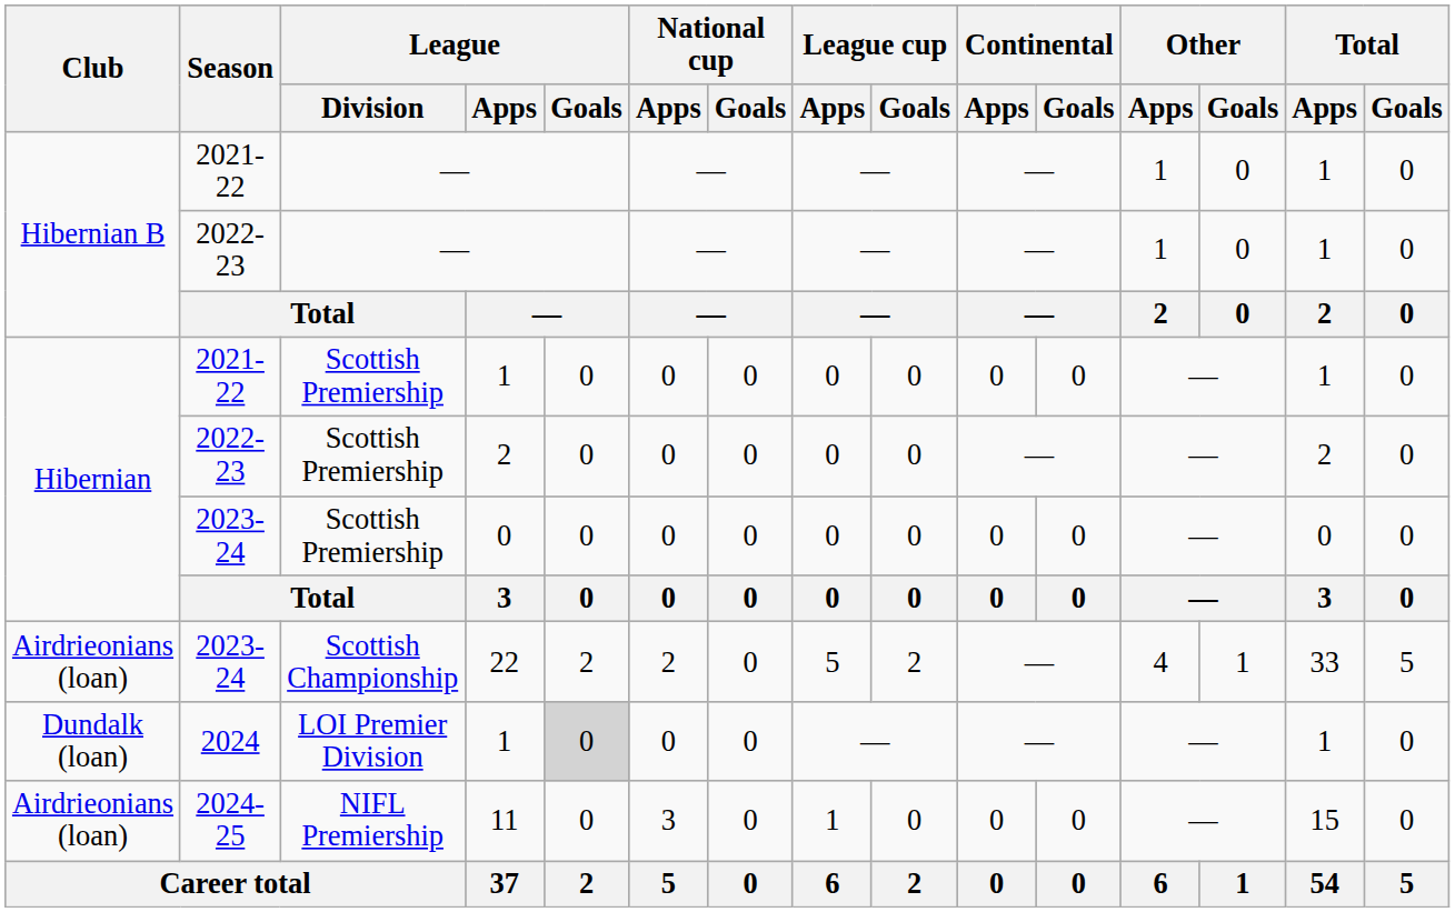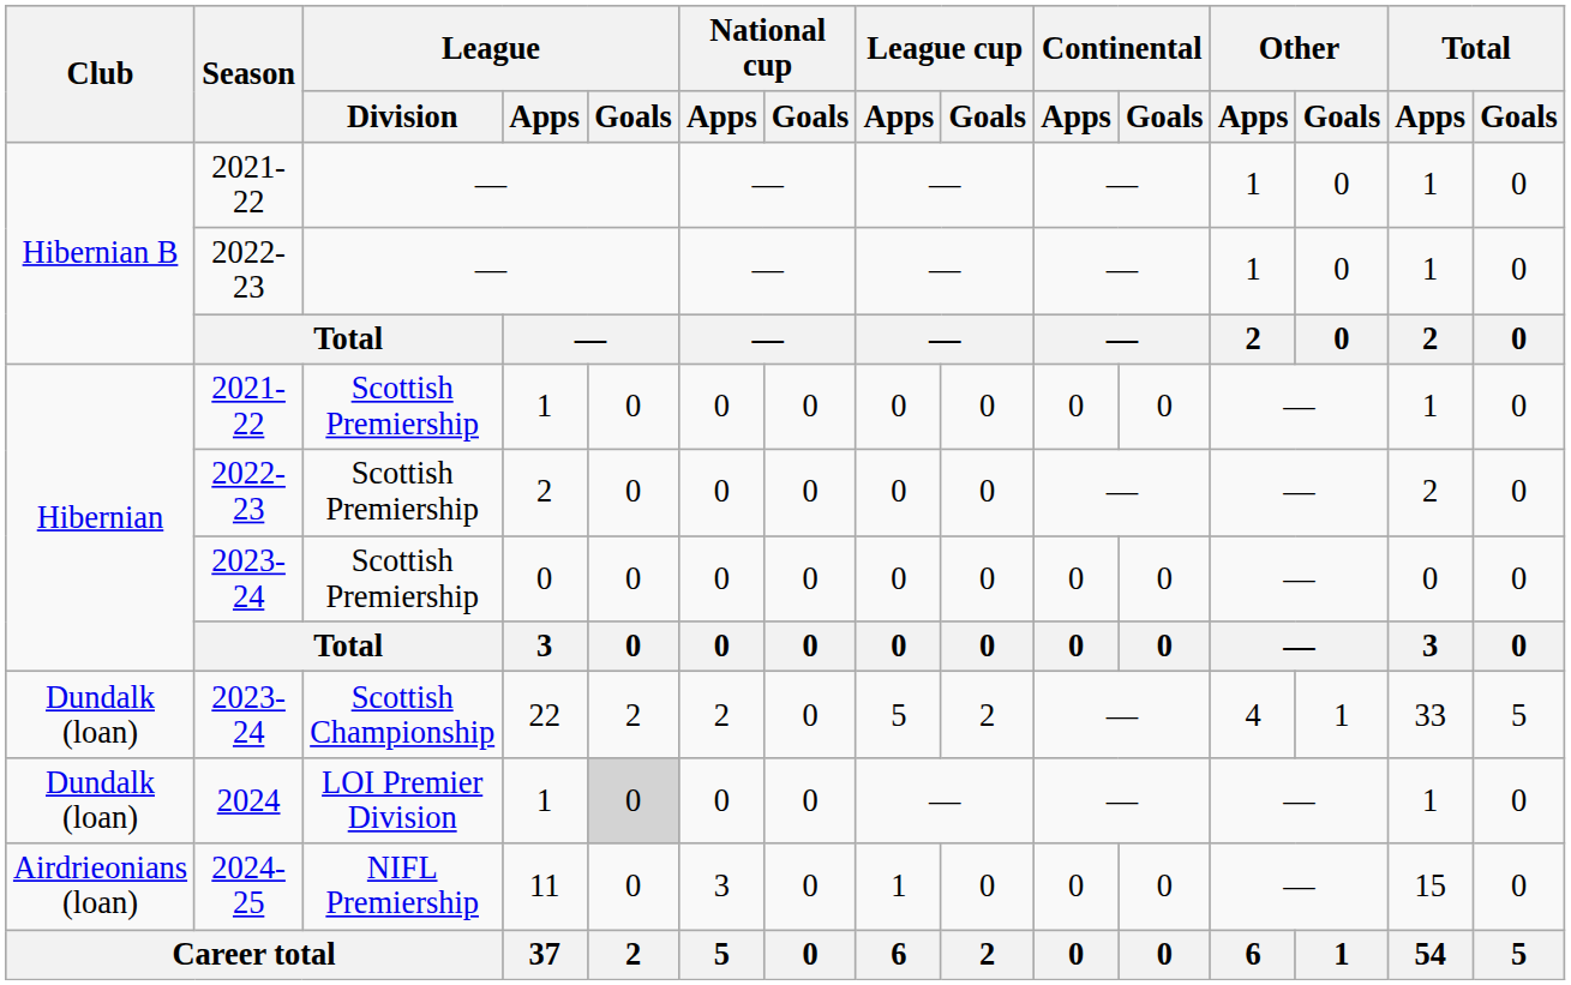22 | Club: Airdrieonians (loan) -> Dundalk (loan)
